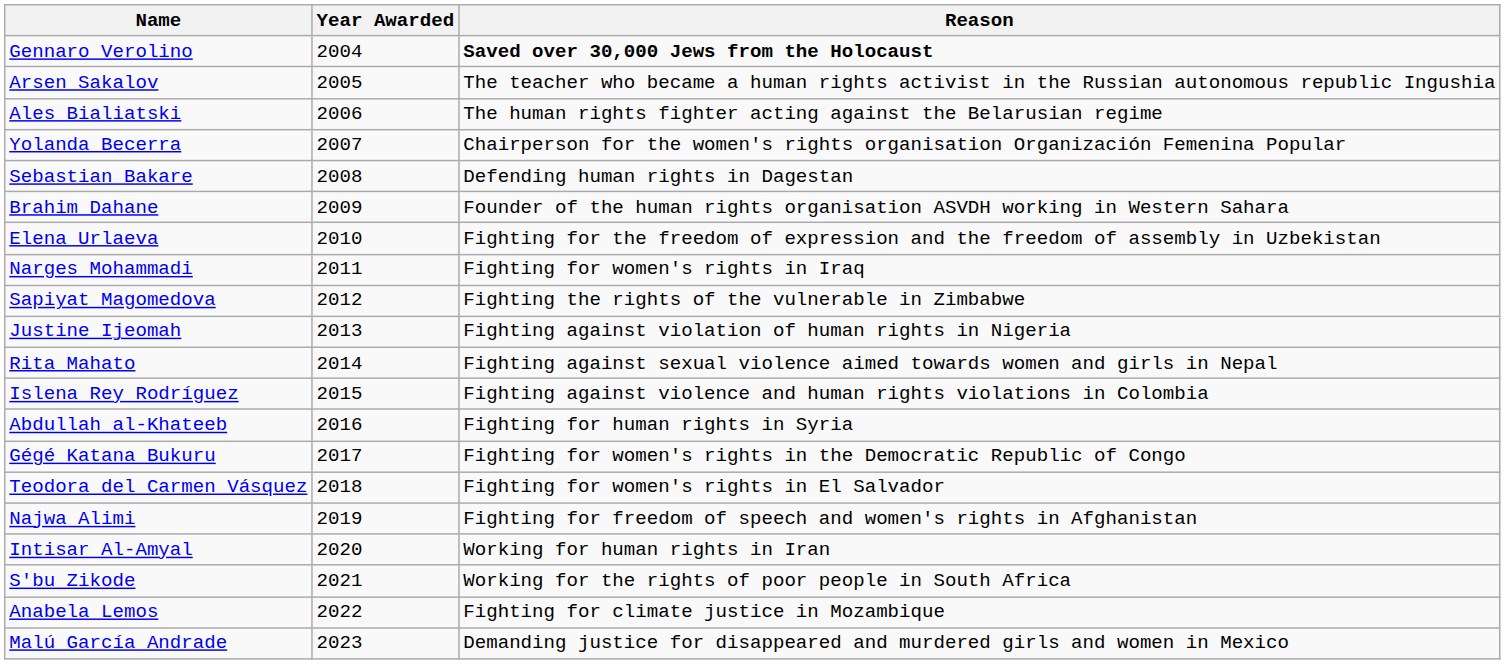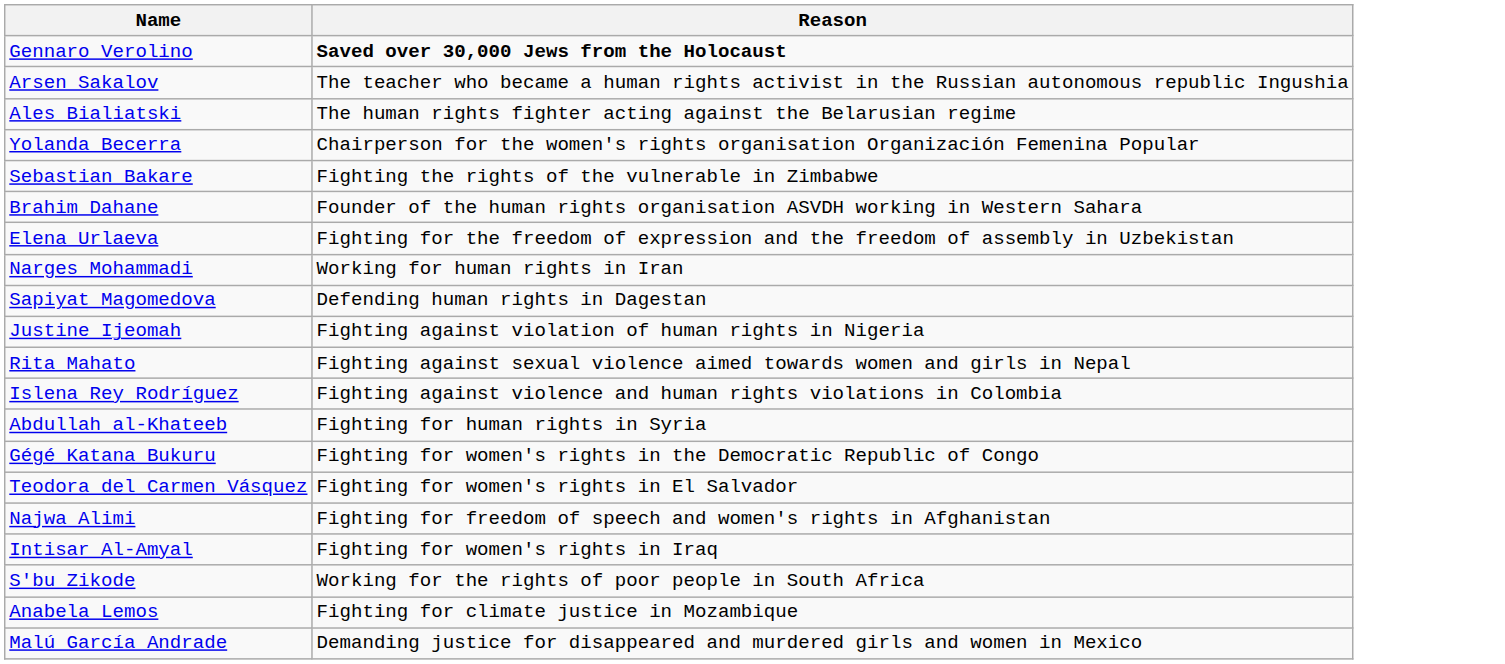- column: Year Awarded | 2004 | 2005 | 2006 | 2007 | 2008 | 2009 | 2010 | 2011 | 2012 | 2013 | 2014 | 2015 | 2016 | 2017 | 2018 | 2019 | 2020 | 2021 | 2022 | 2023
Sebastian Bakare | Reason: Defending human rights in Dagestan -> Fighting the rights of the vulnerable in Zimbabwe
Narges Mohammadi | Reason: Fighting for women's rights in Iraq -> Working for human rights in Iran
Sapiyat Magomedova | Reason: Fighting the rights of the vulnerable in Zimbabwe -> Defending human rights in Dagestan
Intisar Al-Amyal | Reason: Working for human rights in Iran -> Fighting for women's rights in Iraq
